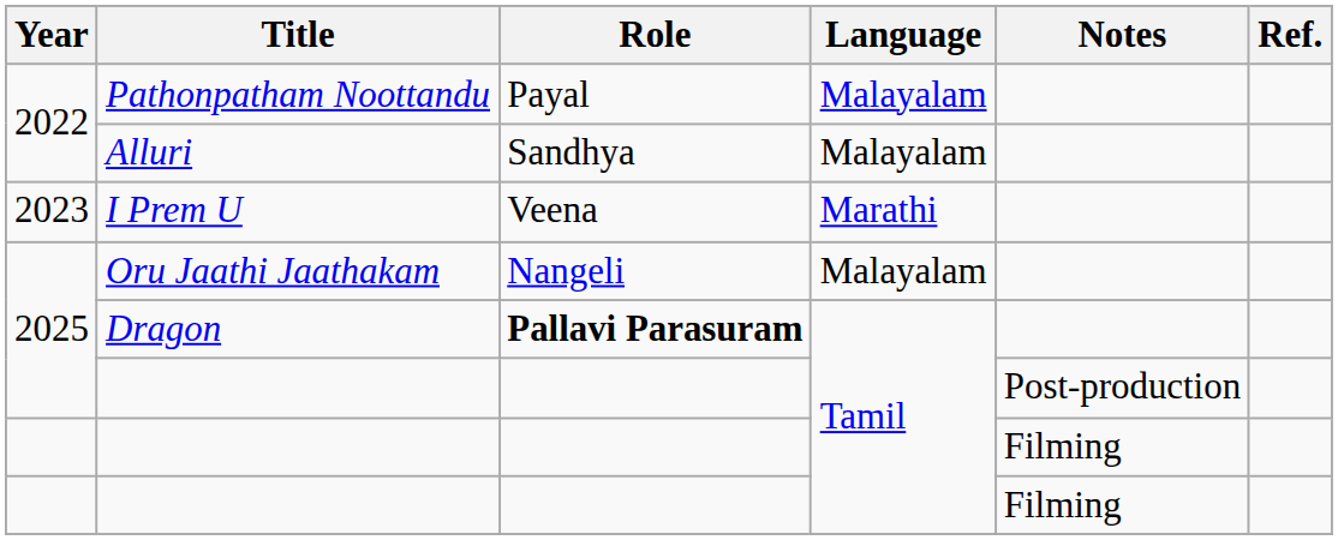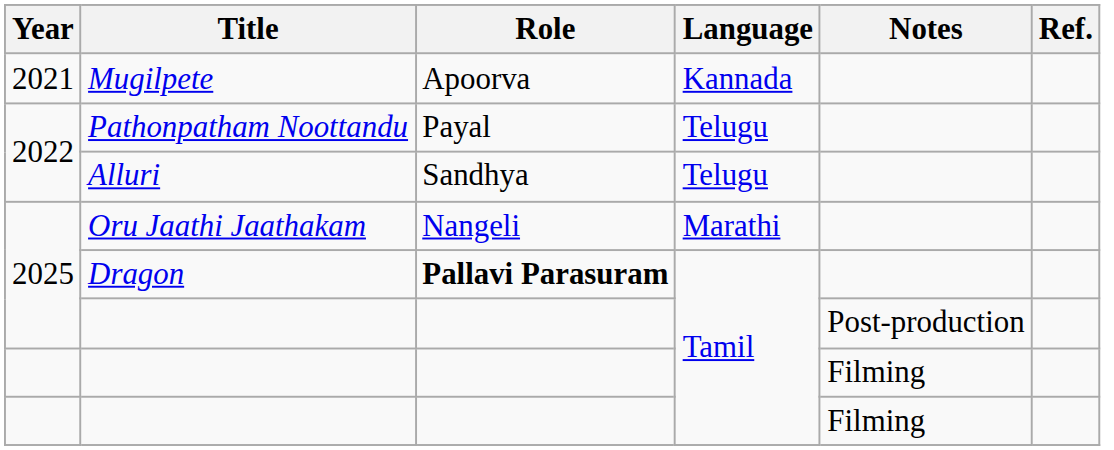+ row: 2021 | Mugilpete | Apoorva | Kannada
Pathonpatham Noottandu | Language: Malayalam -> Telugu
Alluri | Language: Malayalam -> Telugu
- row: 2023 | I Prem U | Veena | Marathi
Oru Jaathi Jaathakam | Language: Malayalam -> Marathi
